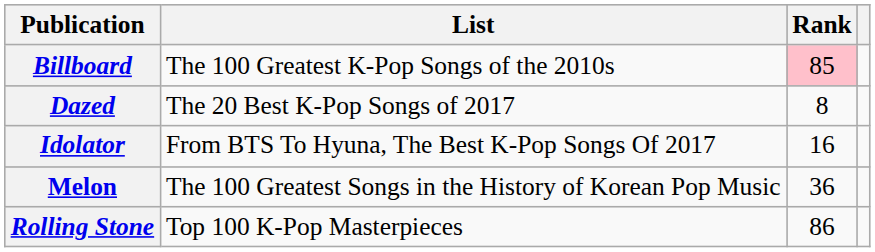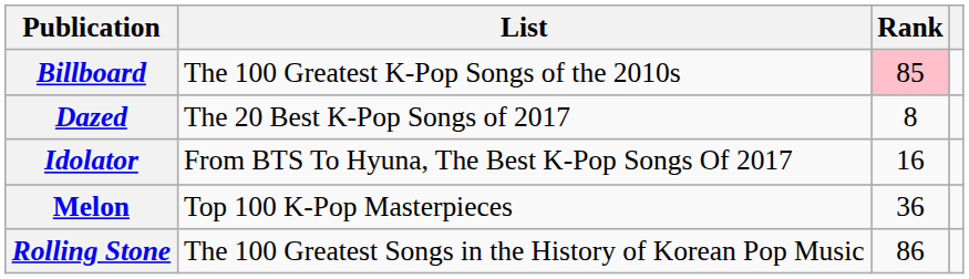Melon | List: The 100 Greatest Songs in the History of Korean Pop Music -> Top 100 K-Pop Masterpieces
Rolling Stone | List: Top 100 K-Pop Masterpieces -> The 100 Greatest Songs in the History of Korean Pop Music
